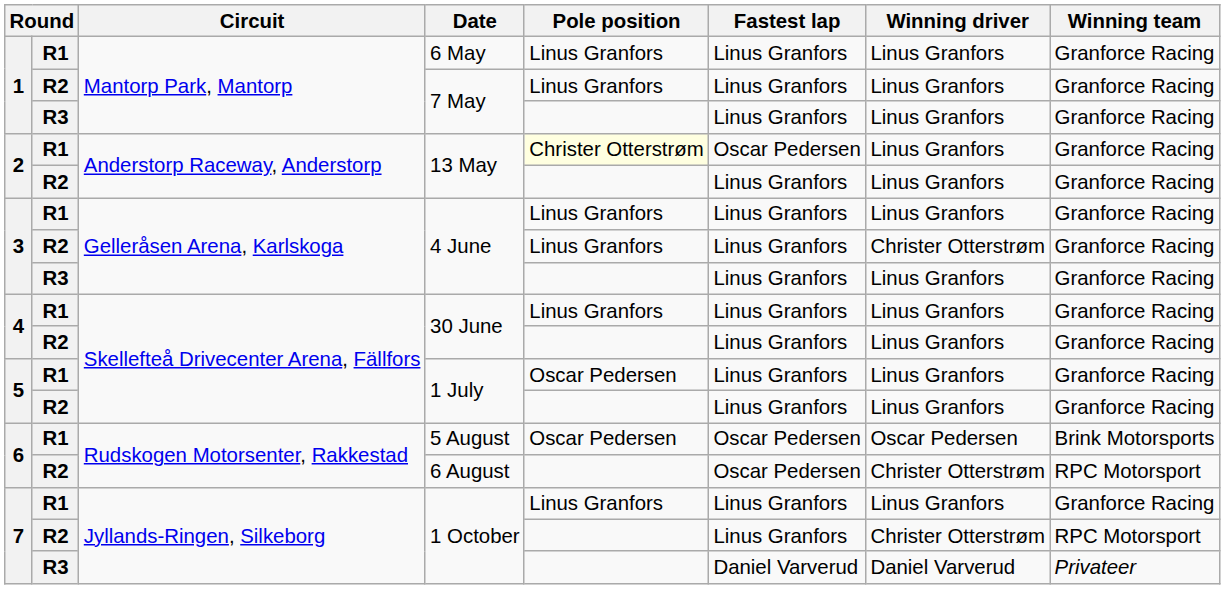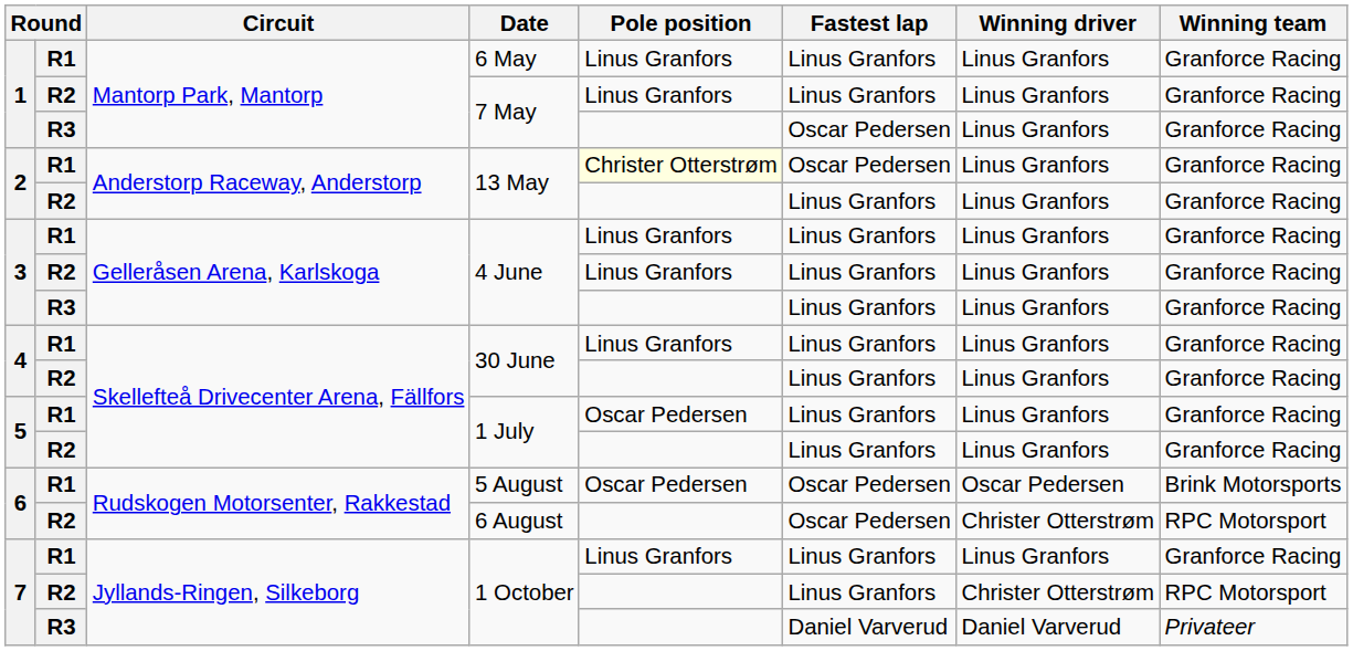R3 / 7 May | Fastest lap: Linus Granfors -> Oscar Pedersen
R2 / 4 June | Winning driver: Christer Otterstrøm -> Linus Granfors
